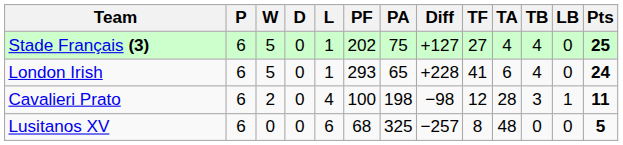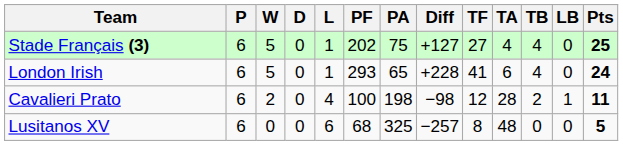Cavalieri Prato | TB: 3 -> 2
